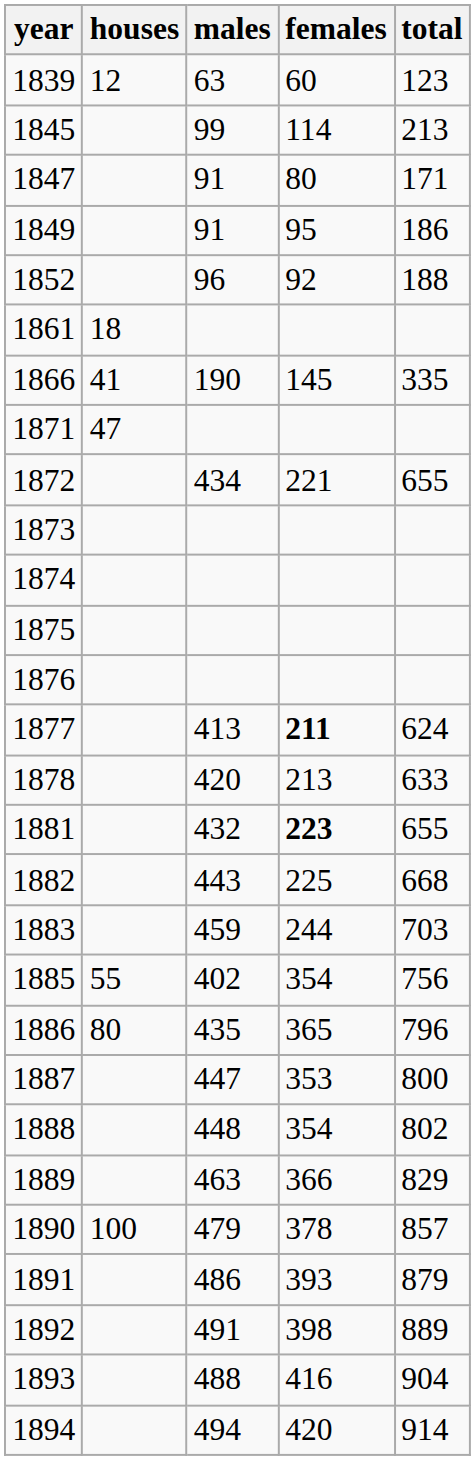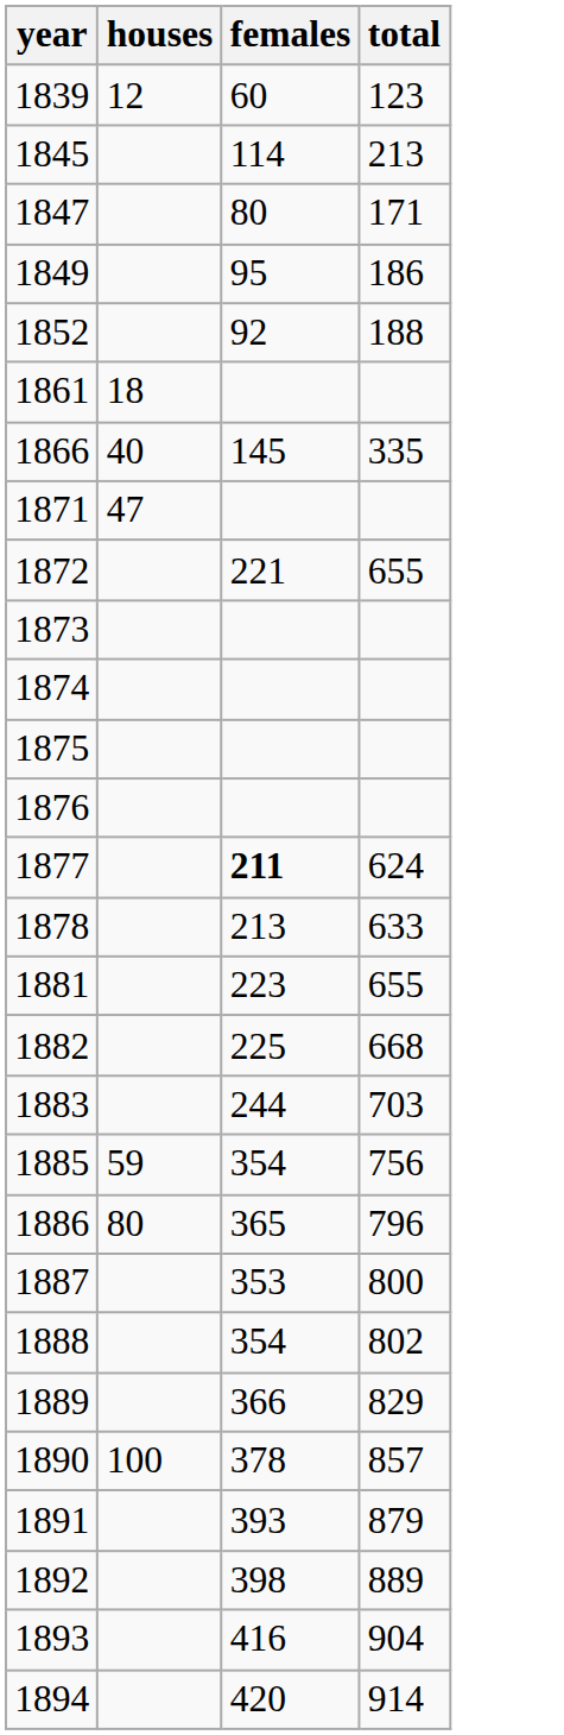- column: males | 63 | 99 | 91 | 91 | 96 | 190 | 434 | 413 | 420 | 432 | 443 | 459 | 402 | 435 | 447 | 448 | 463 | 479 | 486 | 491 | 488 | 494
1866 | houses: 41 -> 40
1881 | females: bold -> normal
1885 | houses: 55 -> 59
